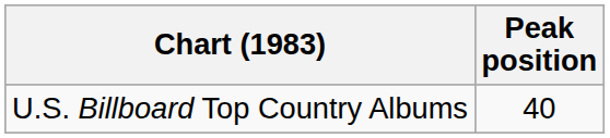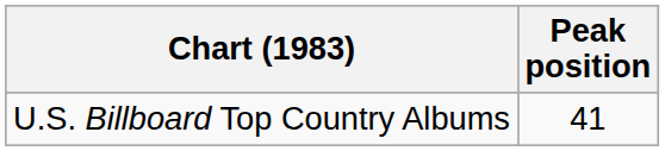U.S. Billboard Top Country Albums | Peak position: 40 -> 41
